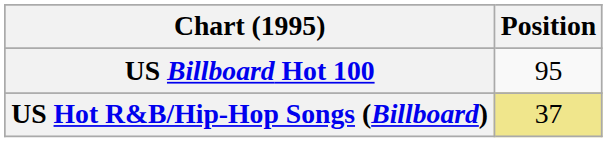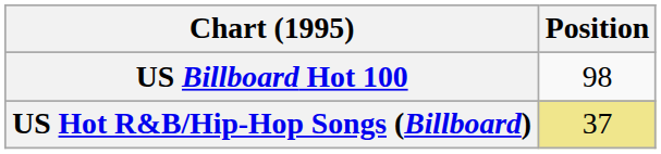US Billboard Hot 100 | Position: 95 -> 98
